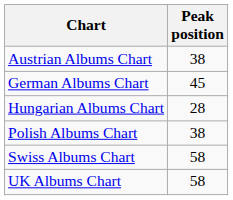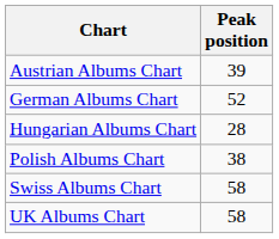Austrian Albums Chart | Peak position: 38 -> 39
German Albums Chart | Peak position: 45 -> 52
